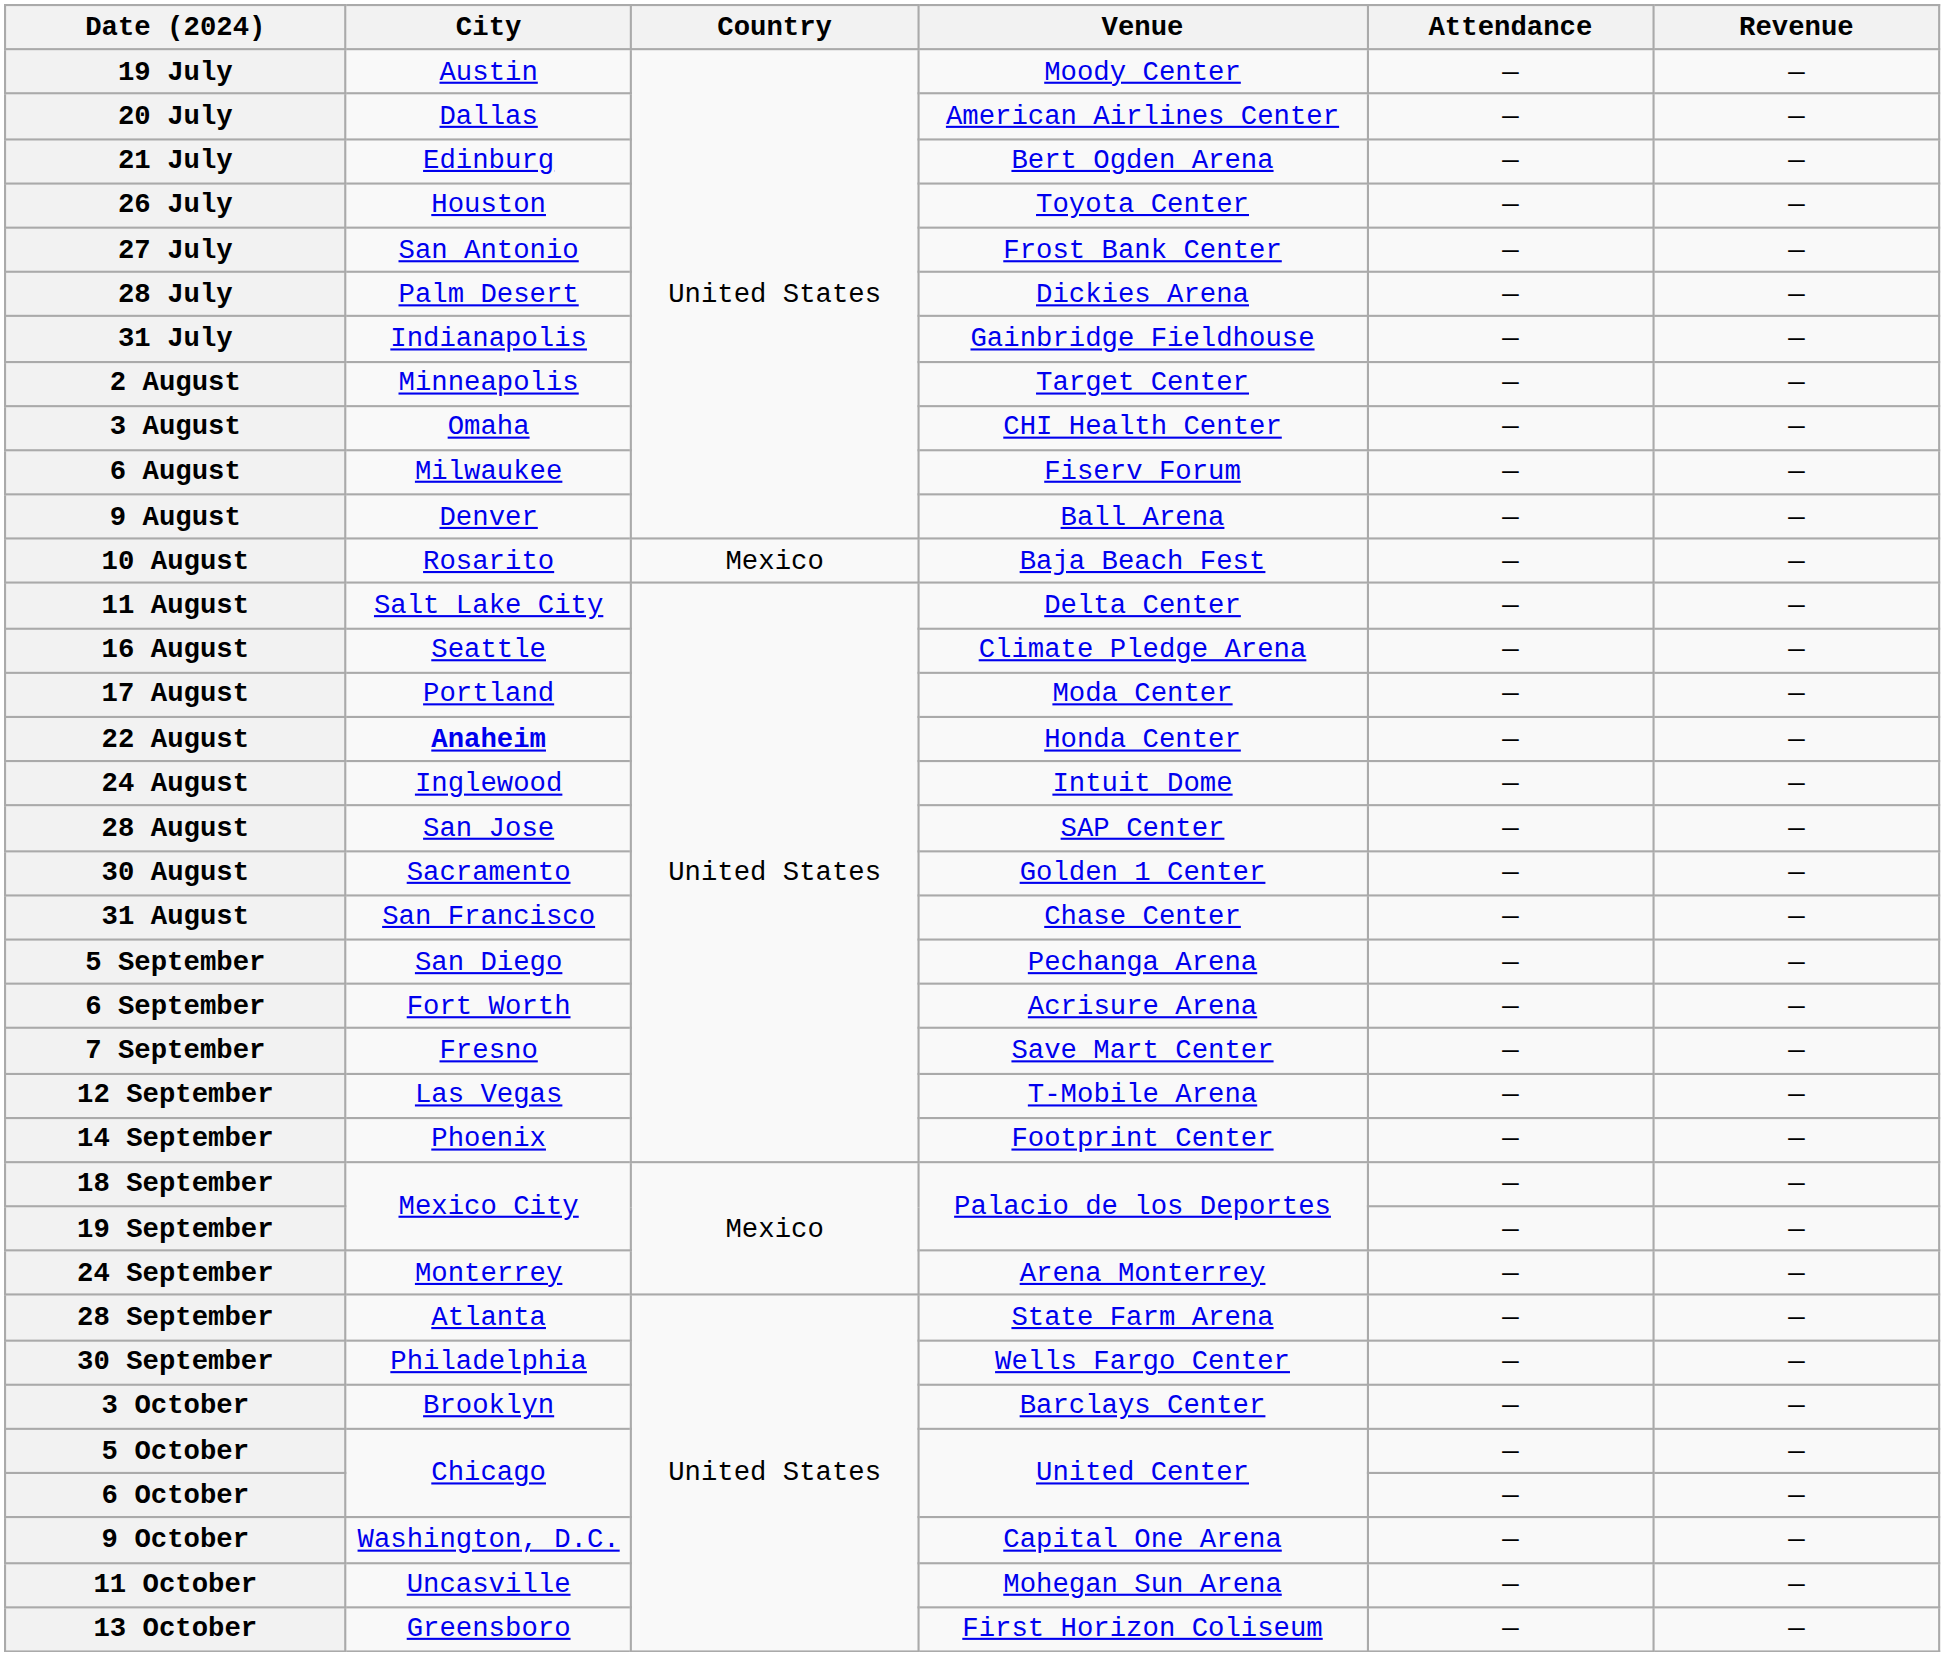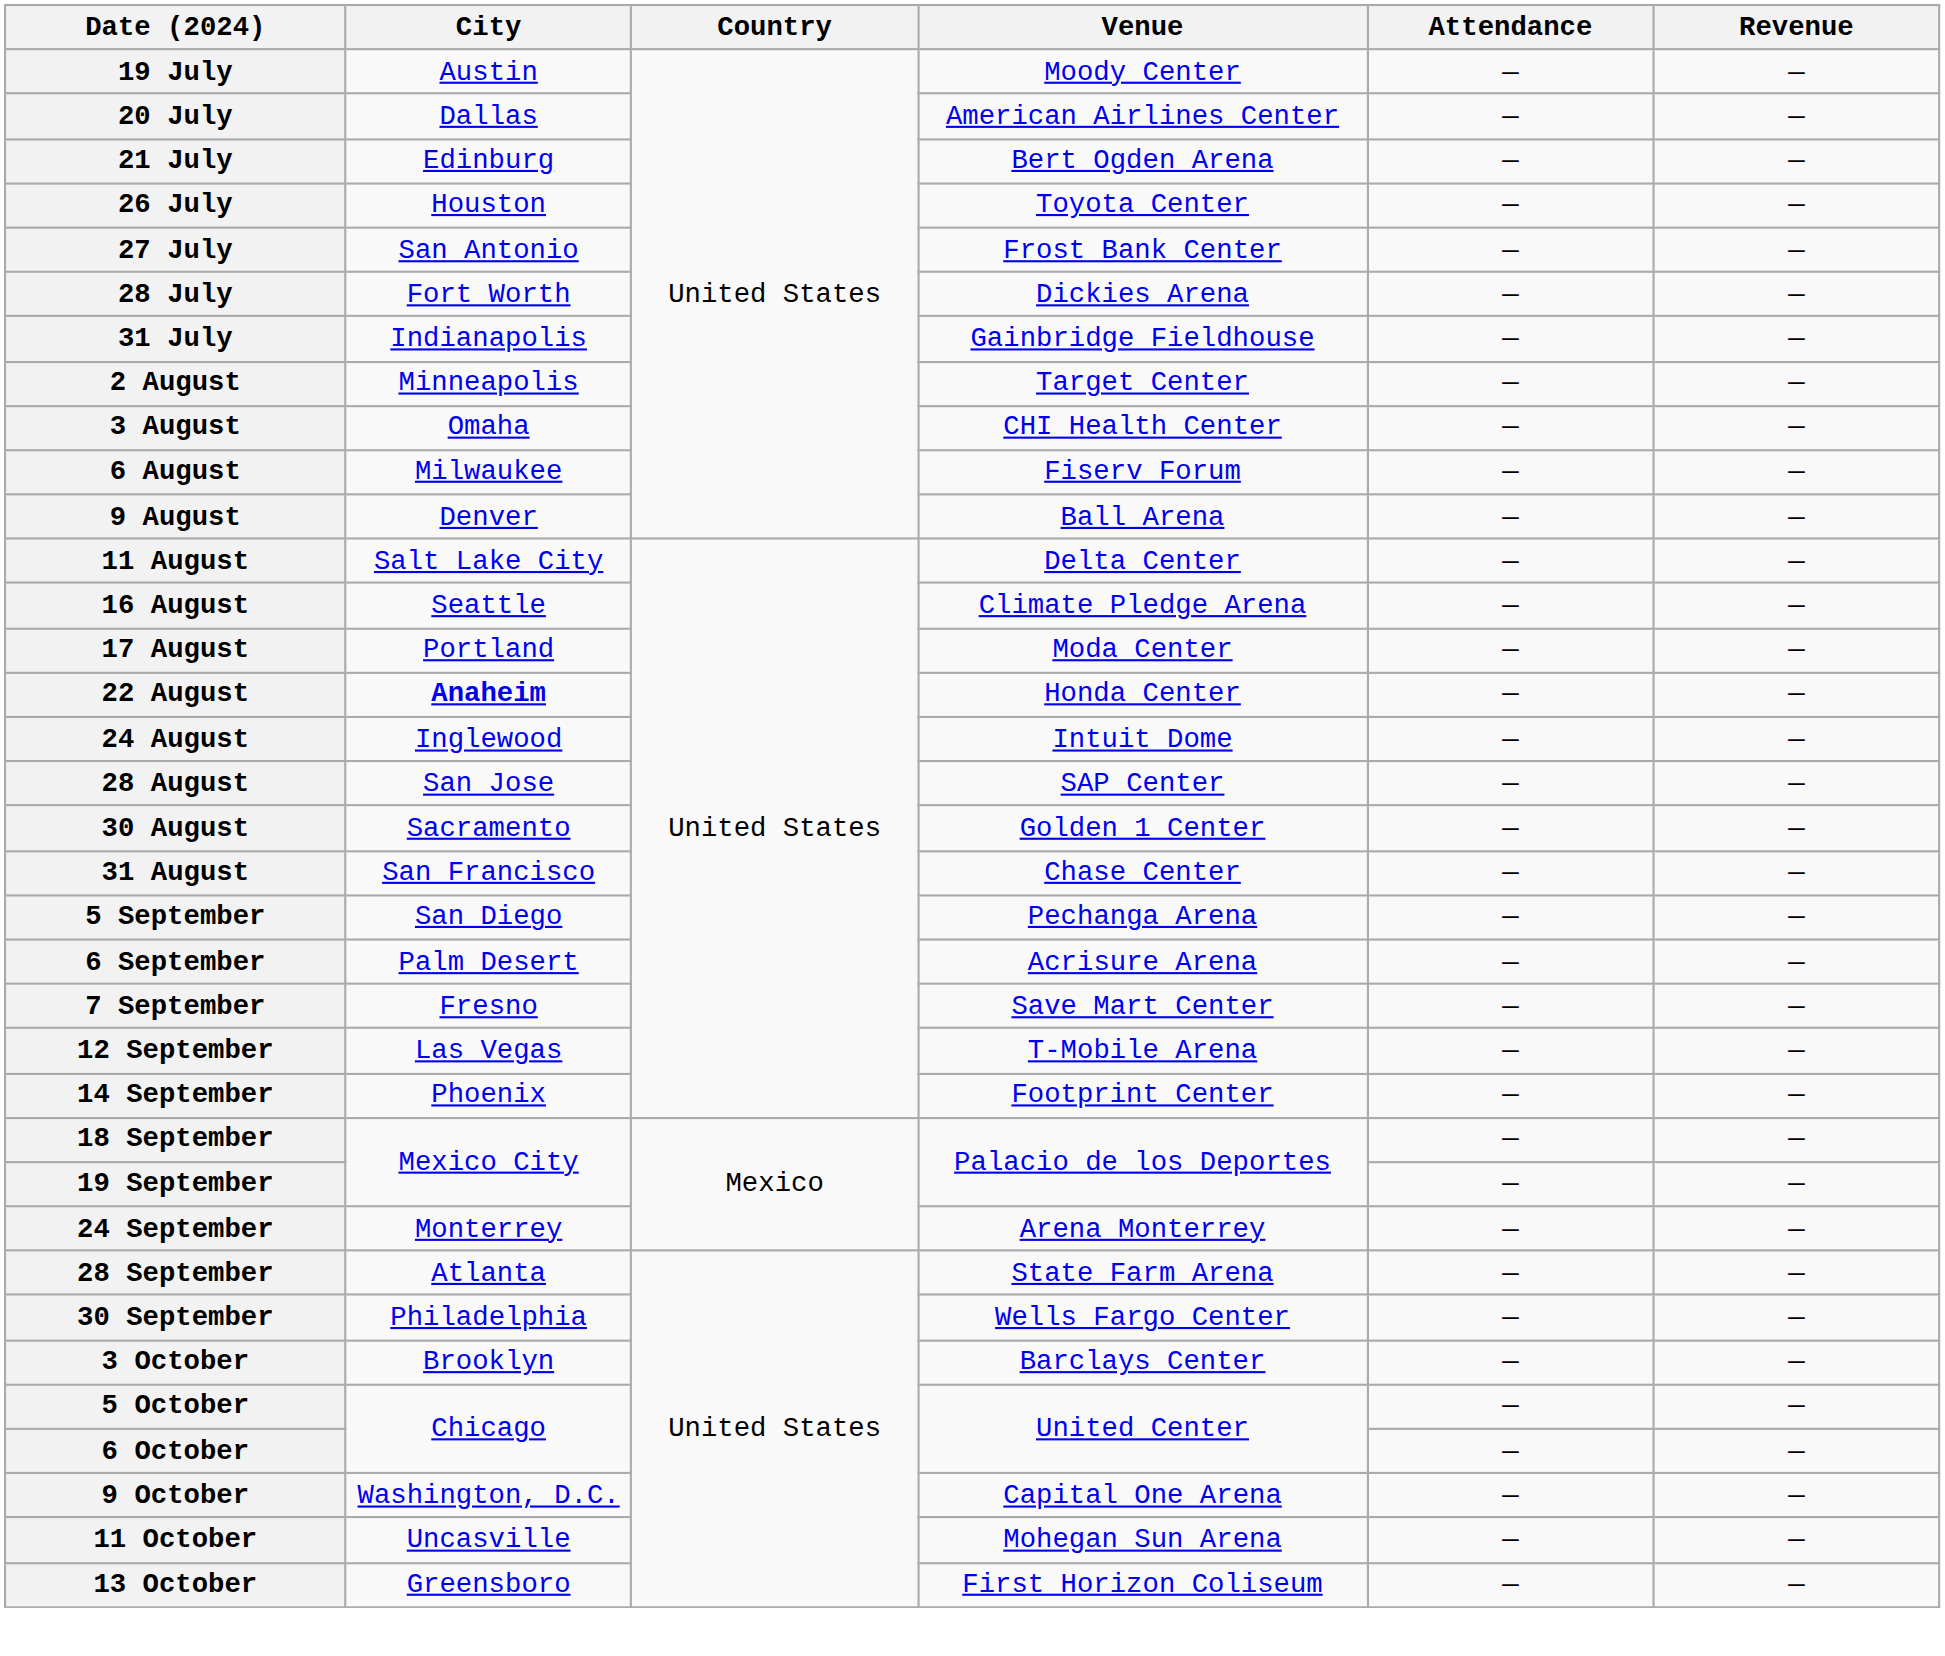28 July | City: Palm Desert -> Fort Worth
- row: 10 August | Rosarito | Mexico | Baja Beach Fest | — | —
6 September | City: Fort Worth -> Palm Desert
